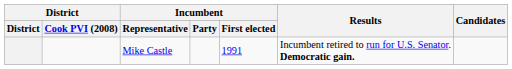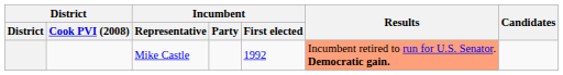Mike Castle | Incumbent / First elected: 1991 -> 1992
Mike Castle | Results: no background -> lightsalmon background
